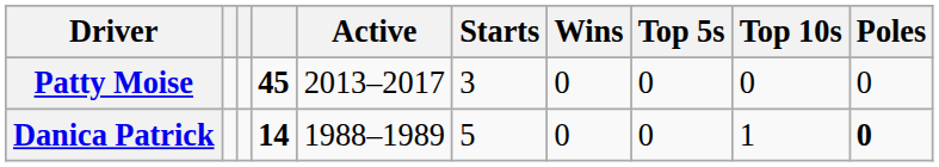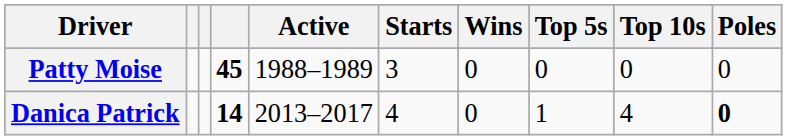Patty Moise | Active: 2013–2017 -> 1988–1989
Danica Patrick | Active: 1988–1989 -> 2013–2017
Danica Patrick | Starts: 5 -> 4
Danica Patrick | Top 5s: 0 -> 1
Danica Patrick | Top 10s: 1 -> 4
